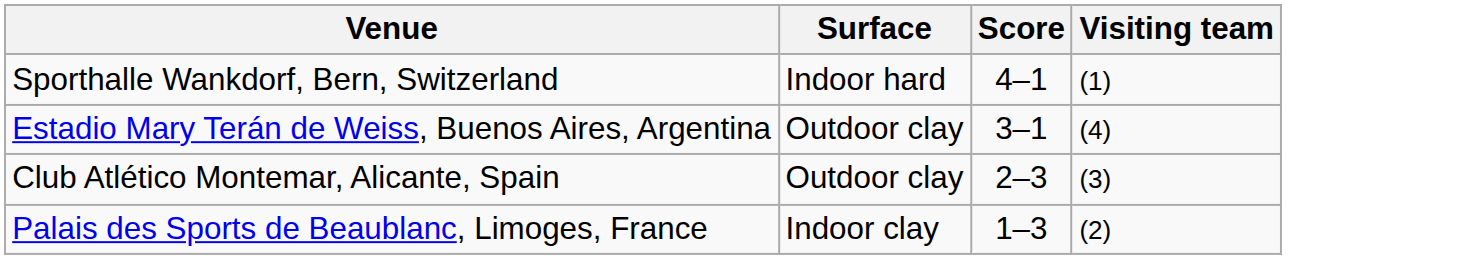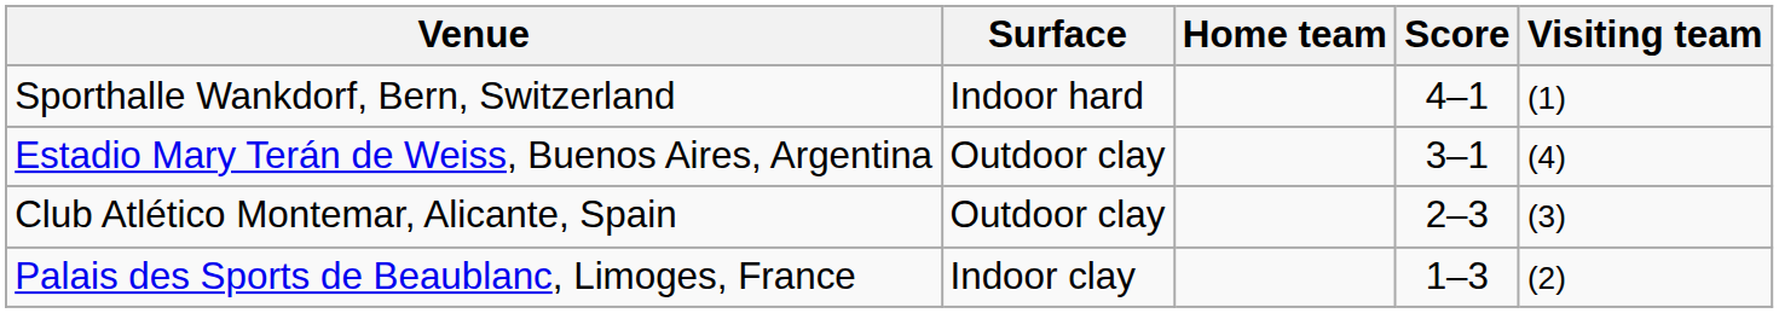+ column: Home team
